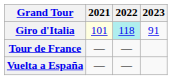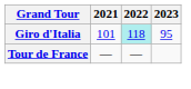Giro d'Italia | 2021: lightyellow background -> no background
Giro d'Italia | 2023: 91 -> 95
- row: Vuelta a España | — | —
